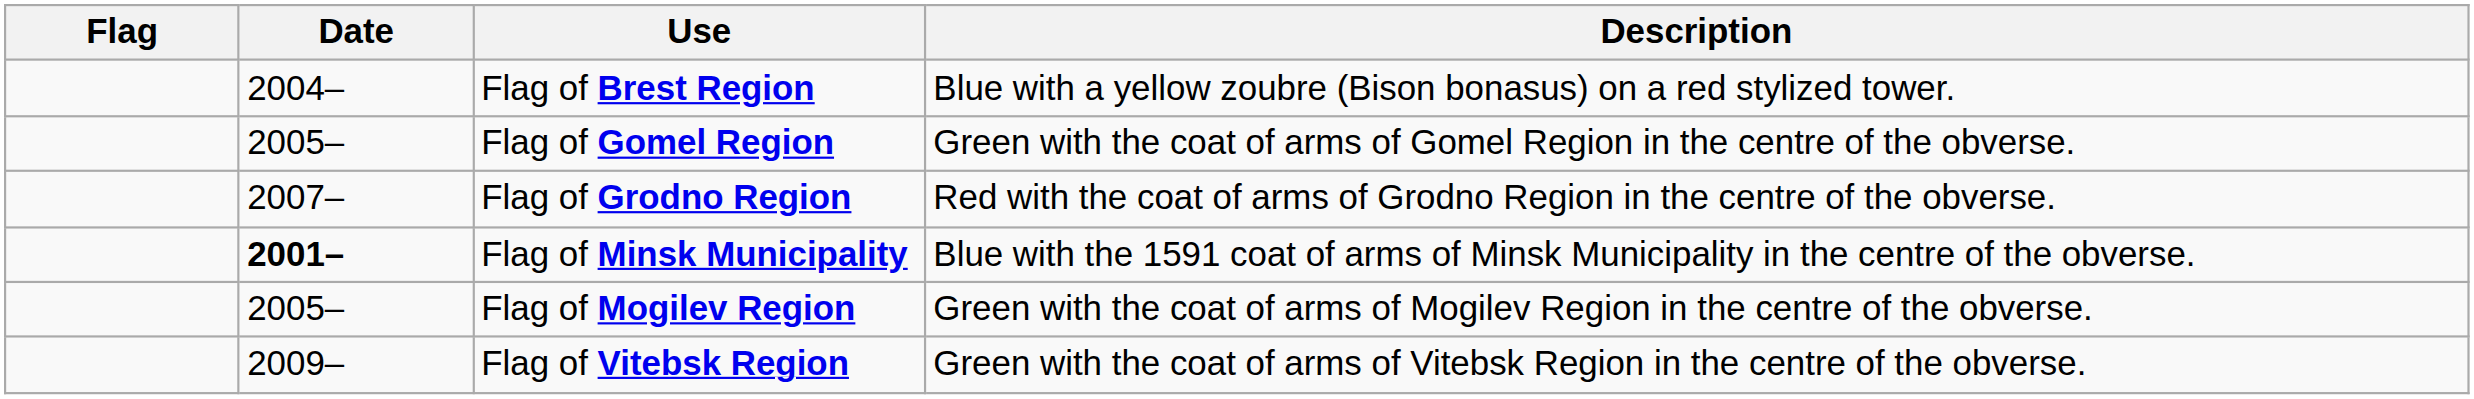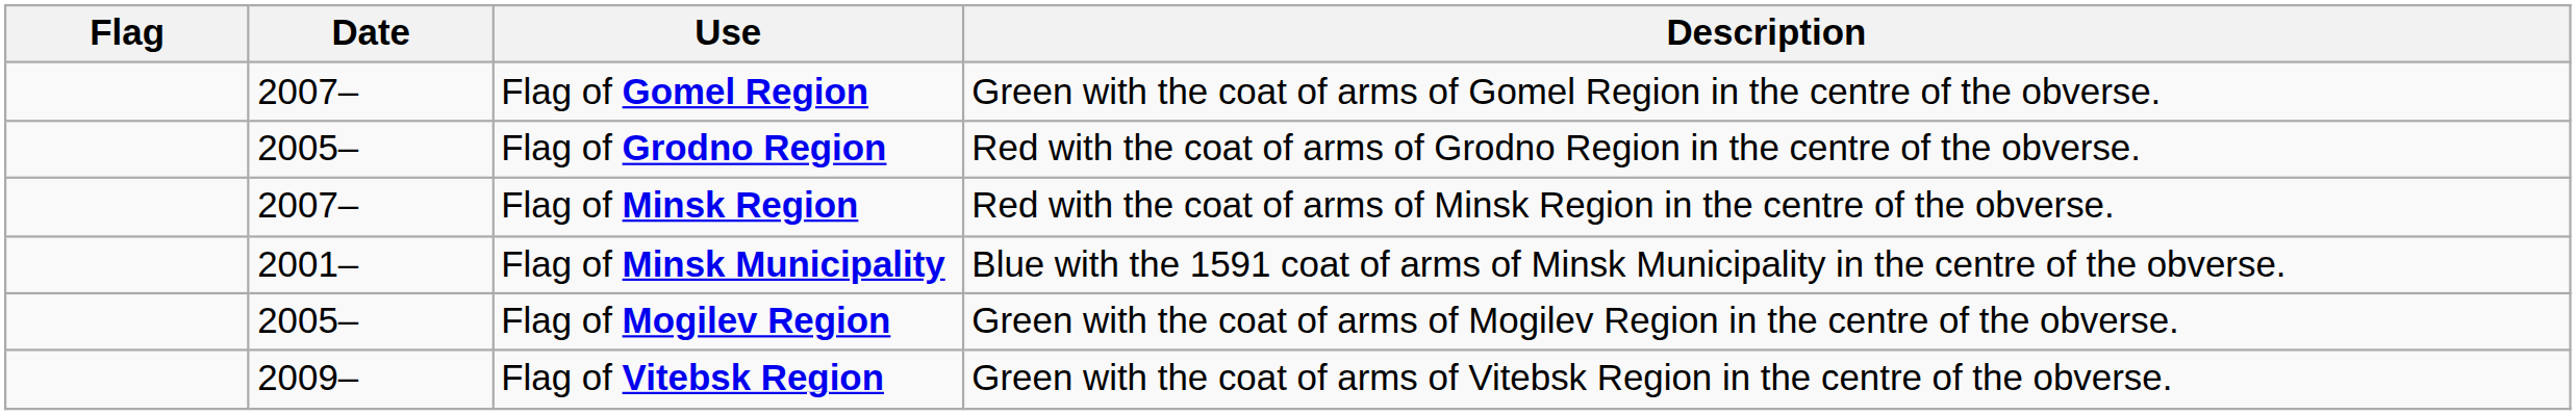- row: 2004– | Flag of Brest Region | Blue with a yellow zoubre (Bison bonasus) on a red stylized tower.
Flag of Gomel Region | Date: 2005– -> 2007–
Flag of Grodno Region | Date: 2007– -> 2005–
+ row: 2007– | Flag of Minsk Region | Red with the coat of arms of Minsk Region in the centre of the obverse.
Flag of Minsk Municipality | Date: bold -> normal
